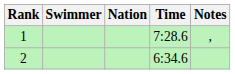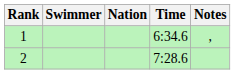1 | Time: 7:28.6 -> 6:34.6
2 | Time: 6:34.6 -> 7:28.6
